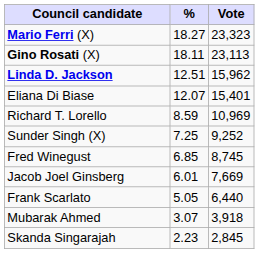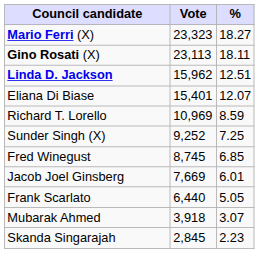columns swapped: Vote <-> %
